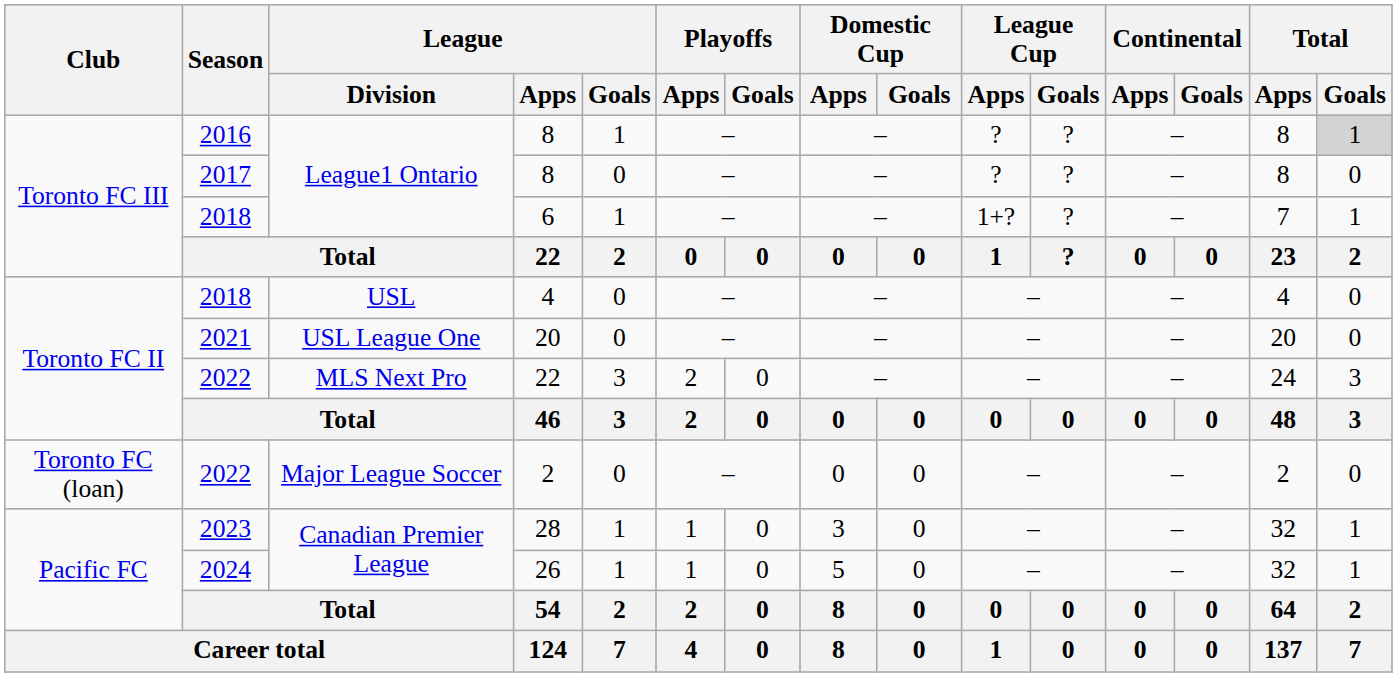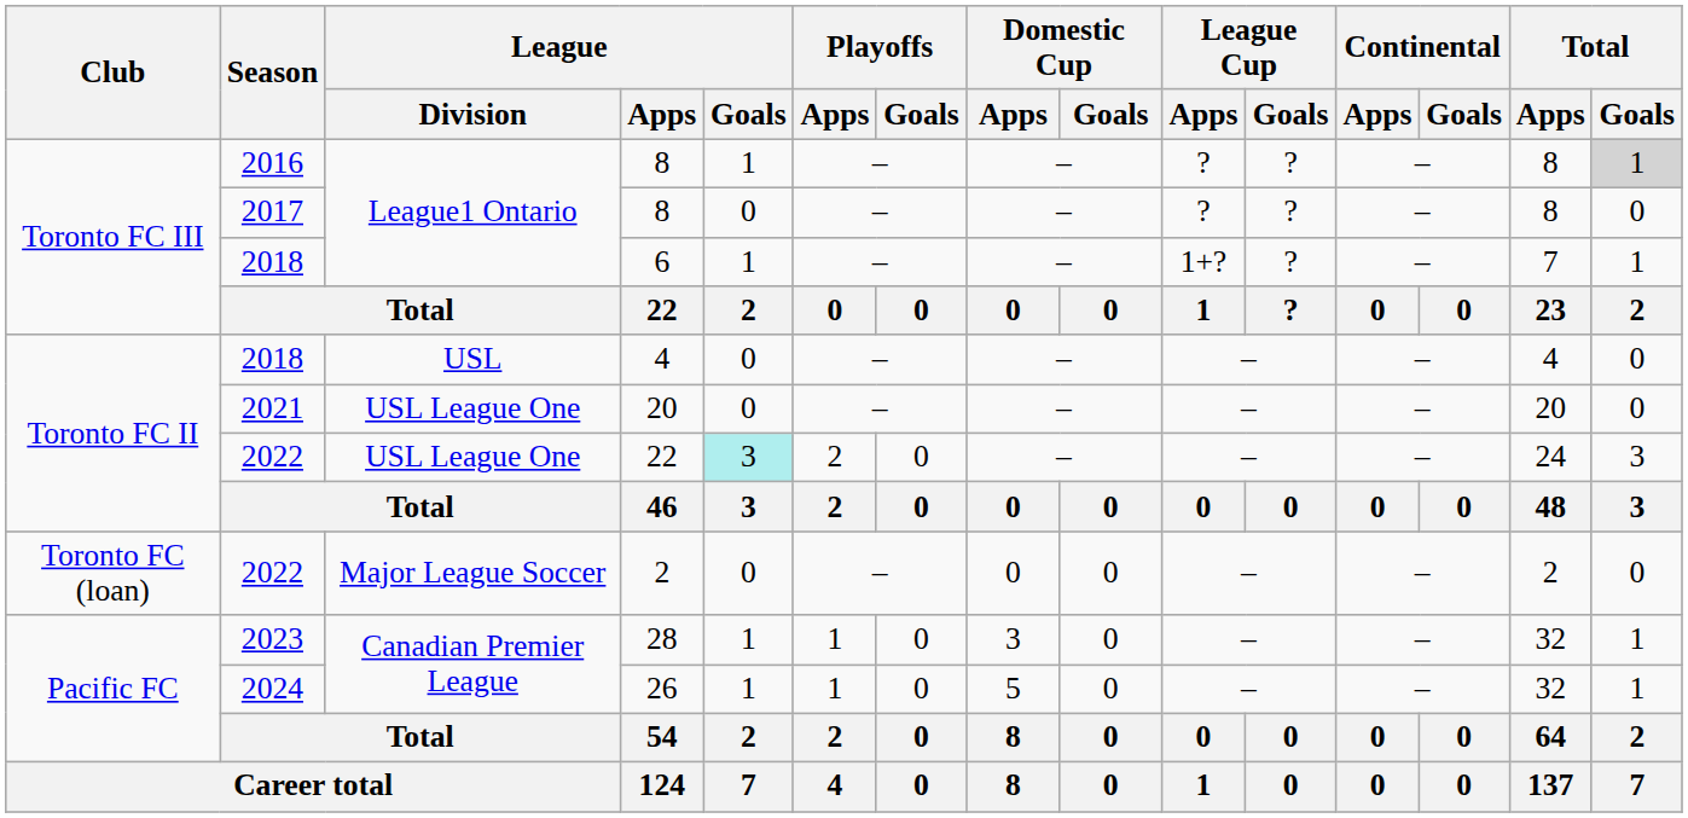2022 / 22 | League / Division: MLS Next Pro -> USL League One
2022 / 22 | League / Goals: no background -> paleturquoise background
